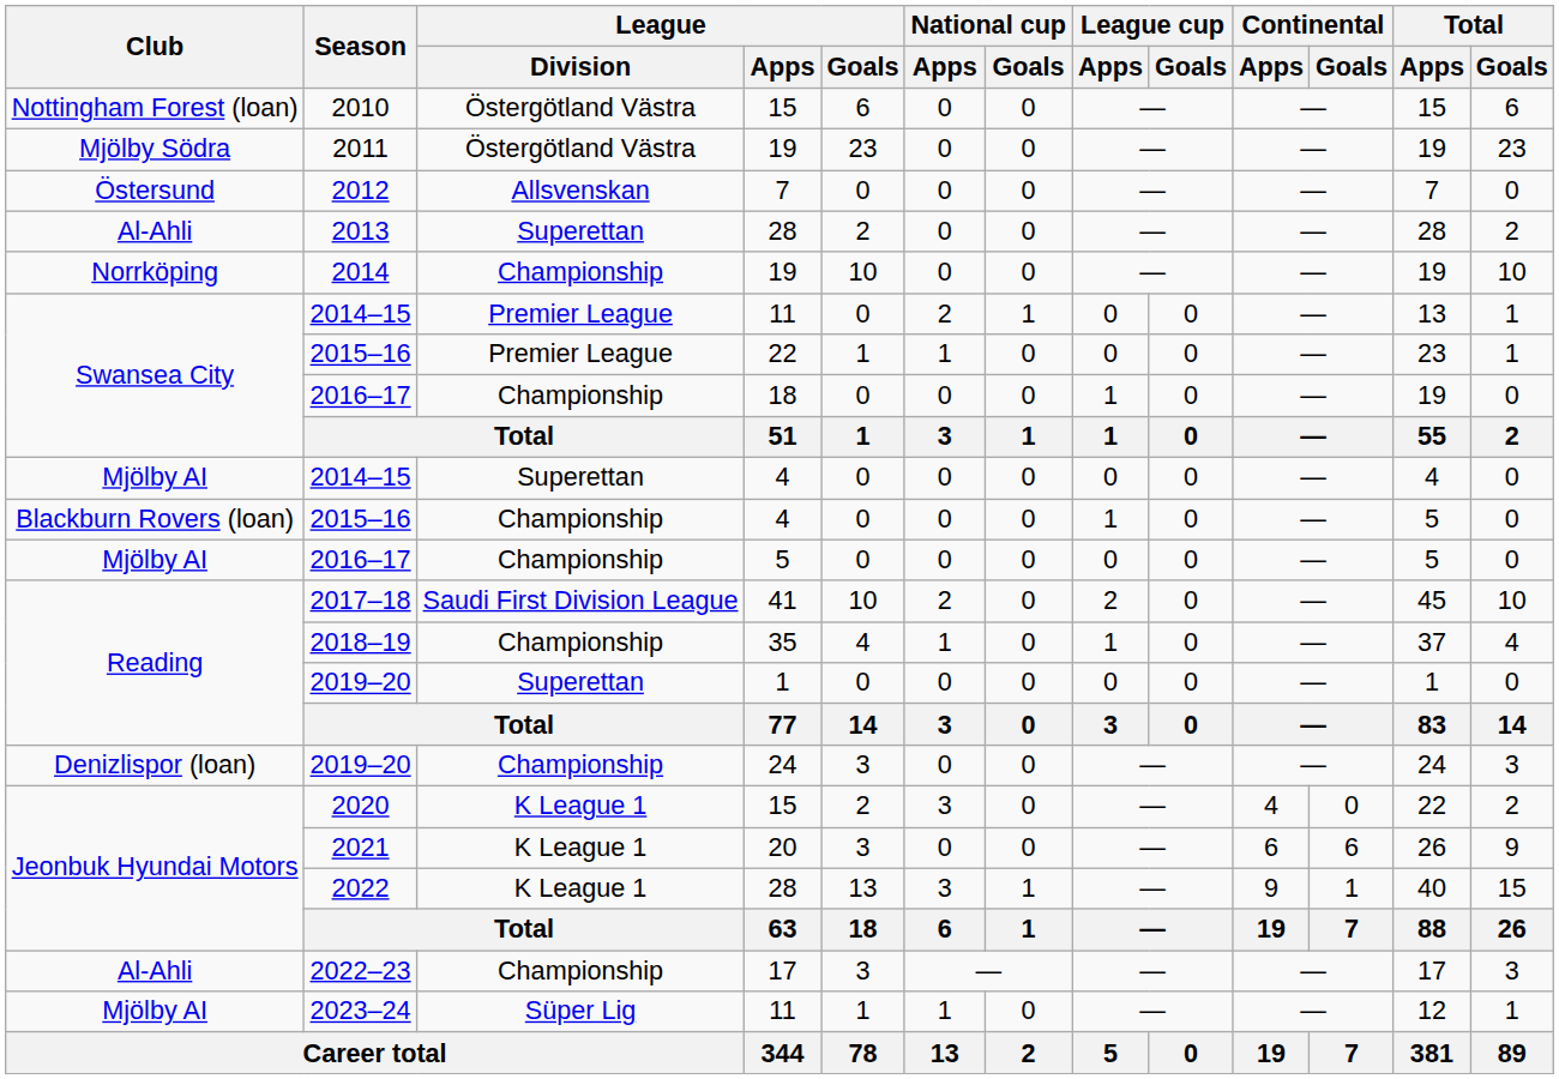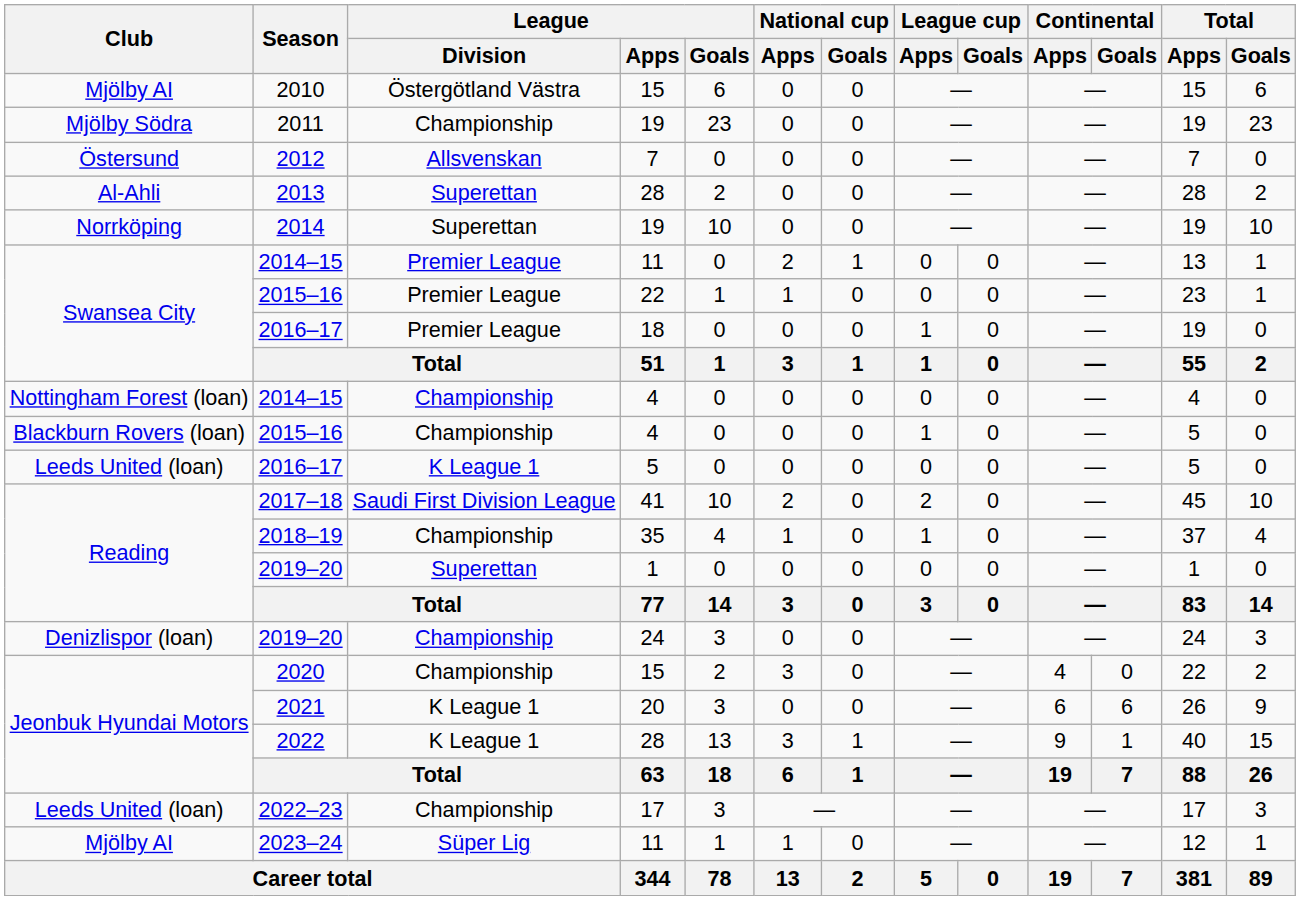2010 | Club: Nottingham Forest (loan) -> Mjölby AI
2011 | League / Division: Östergötland Västra -> Championship
2014 | League / Division: Championship -> Superettan
2016–17 / 18 | League / Division: Championship -> Premier League
2014–15 / 4 | Club: Mjölby AI -> Nottingham Forest (loan)
2014–15 / 4 | League / Division: Superettan -> Championship
2016–17 / 5 | Club: Mjölby AI -> Leeds United (loan)
2016–17 / 5 | League / Division: Championship -> K League 1
2020 | League / Division: K League 1 -> Championship
2022–23 | Club: Al-Ahli -> Leeds United (loan)
